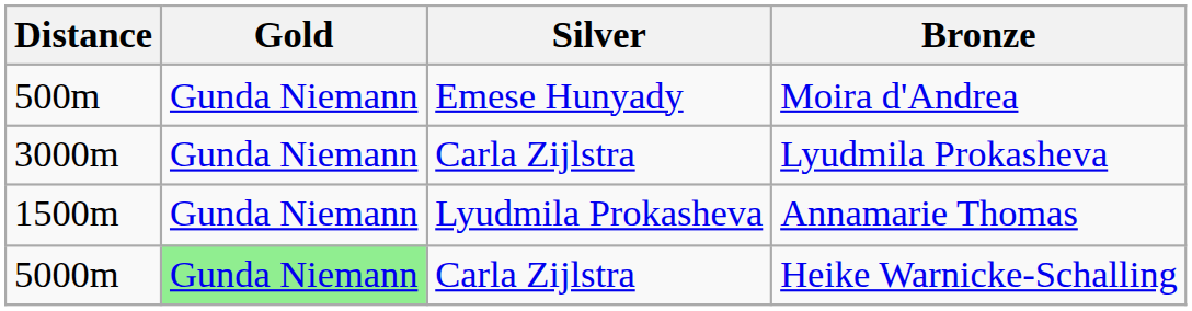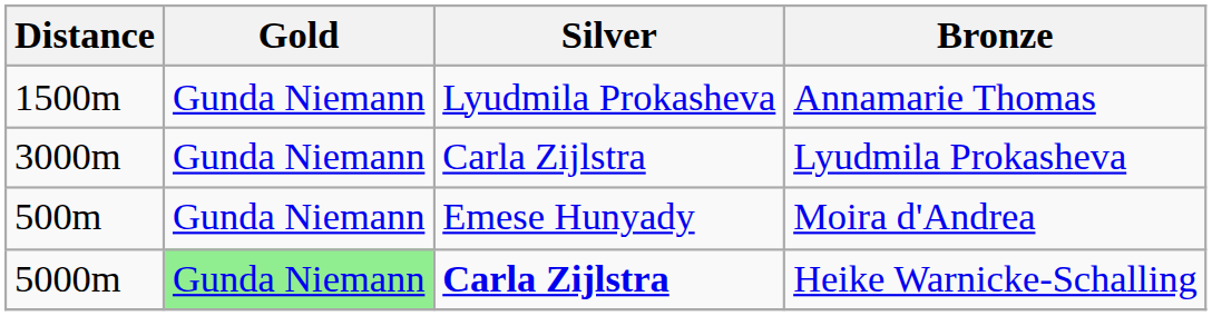rows swapped: Moira d'Andrea <-> Annamarie Thomas
Heike Warnicke-Schalling | Silver: normal -> bold
